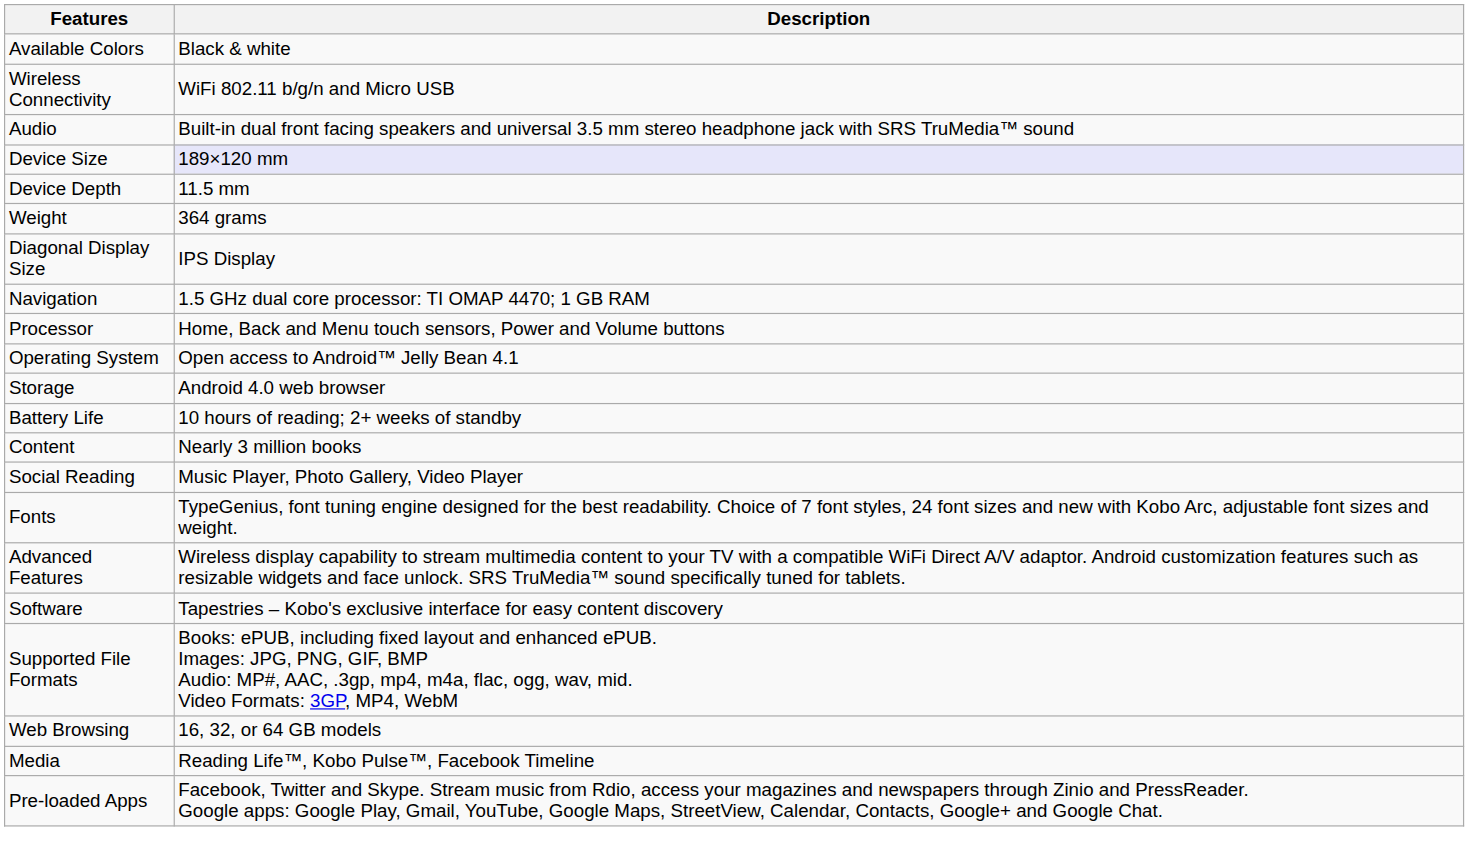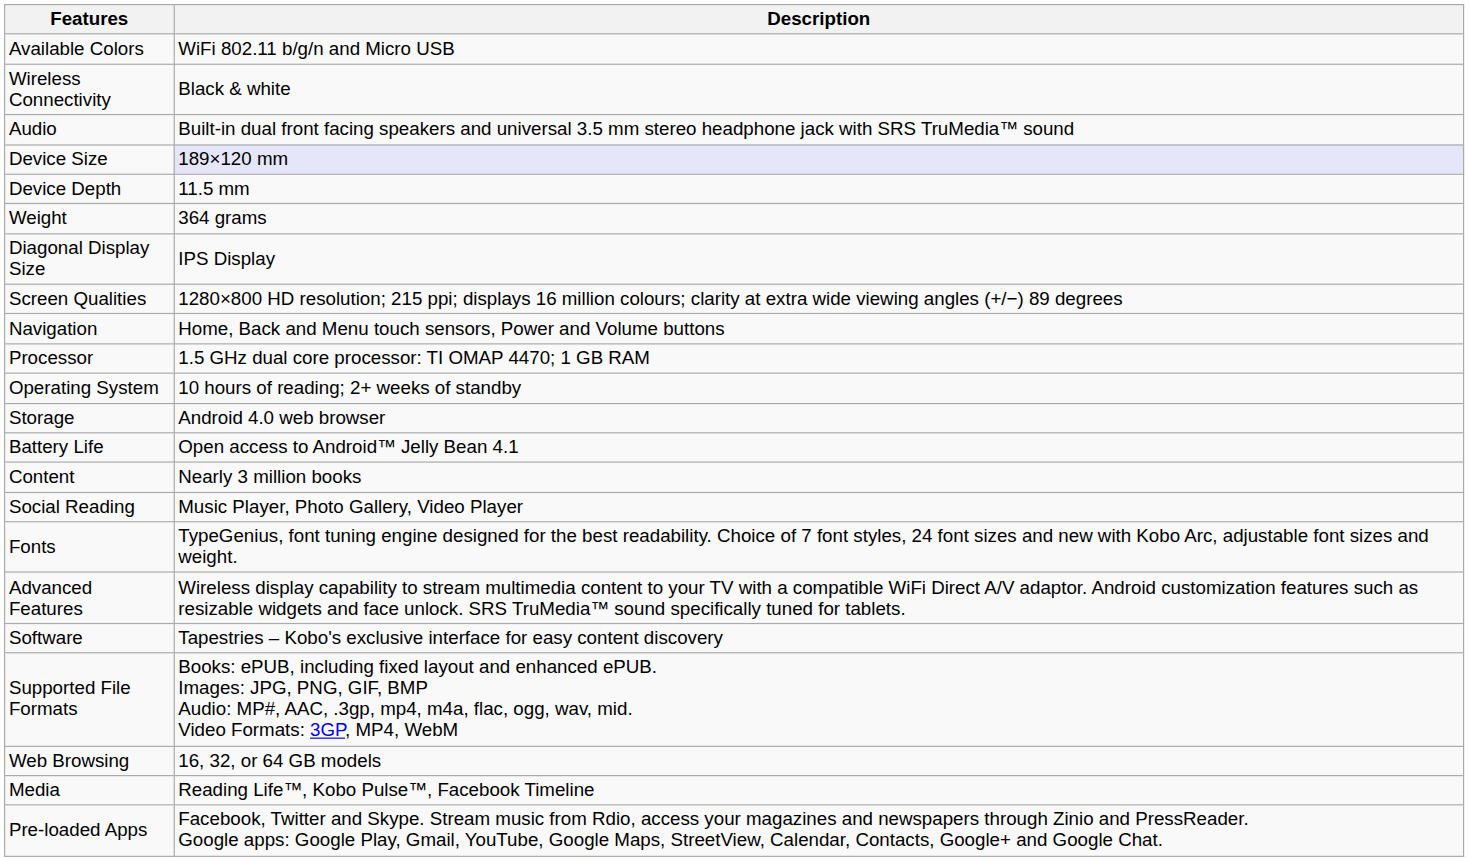Available Colors | Description: Black & white -> WiFi 802.11 b/g/n and Micro USB
Wireless Connectivity | Description: WiFi 802.11 b/g/n and Micro USB -> Black & white
+ row: Screen Qualities | 1280×800 HD resolution; 215 ppi; displays 16 million colours; clarity at extra wide viewing angles (+/−) 89 degrees
Navigation | Description: 1.5 GHz dual core processor: TI OMAP 4470; 1 GB RAM -> Home, Back and Menu touch sensors, Power and Volume buttons
Processor | Description: Home, Back and Menu touch sensors, Power and Volume buttons -> 1.5 GHz dual core processor: TI OMAP 4470; 1 GB RAM
Operating System | Description: Open access to Android™ Jelly Bean 4.1 -> 10 hours of reading; 2+ weeks of standby
Battery Life | Description: 10 hours of reading; 2+ weeks of standby -> Open access to Android™ Jelly Bean 4.1
